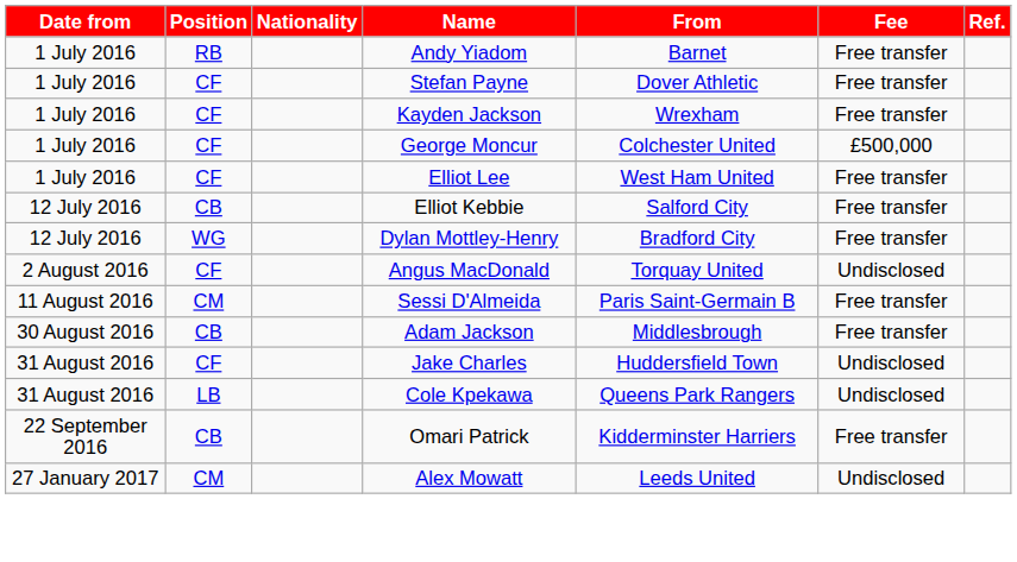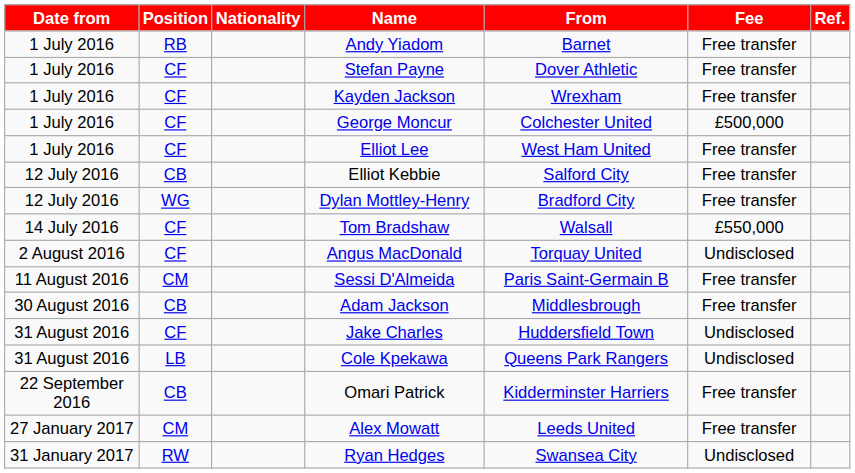+ row: 14 July 2016 | CF | Tom Bradshaw | Walsall | £550,000
Alex Mowatt | Fee: Undisclosed -> Free transfer
+ row: 31 January 2017 | RW | Ryan Hedges | Swansea City | Undisclosed
